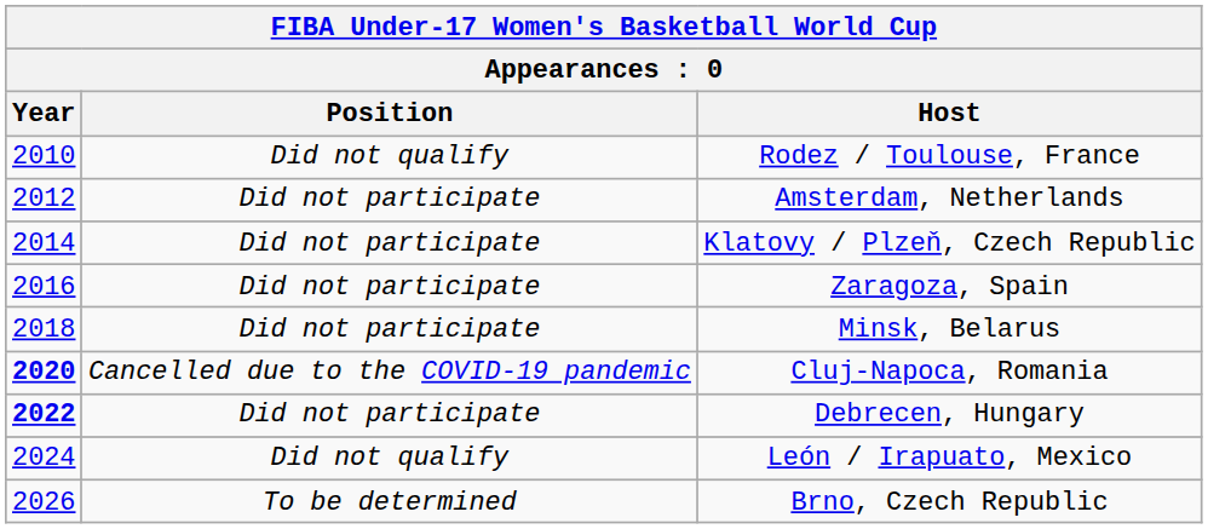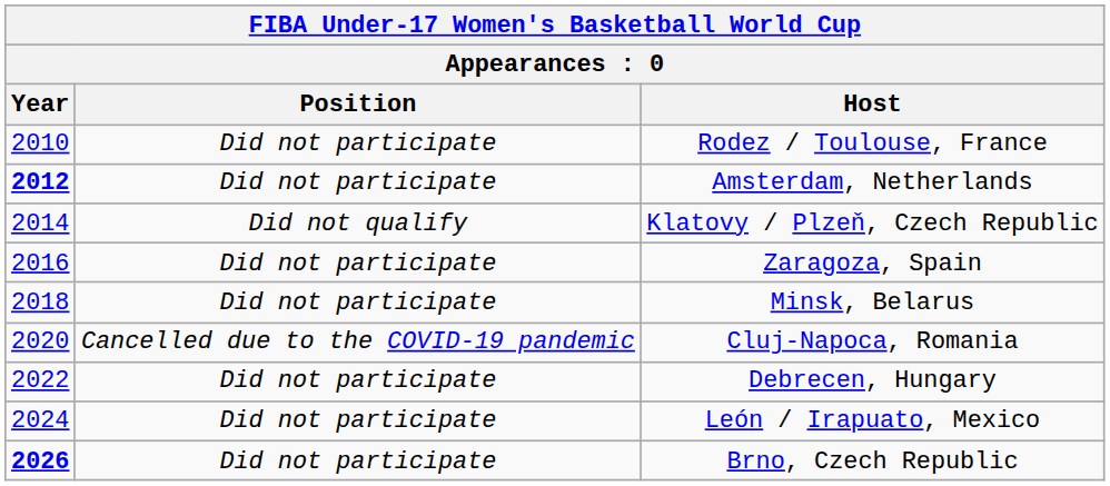Rodez / Toulouse, France | Position: Did not qualify -> Did not participate
Amsterdam, Netherlands | Year: normal -> bold
Klatovy / Plzeň, Czech Republic | Position: Did not participate -> Did not qualify
Cluj-Napoca, Romania | Year: bold -> normal
Debrecen, Hungary | Year: bold -> normal
León / Irapuato, Mexico | Position: Did not qualify -> Did not participate
Brno, Czech Republic | Year: normal -> bold
Brno, Czech Republic | Position: To be determined -> Did not participate
